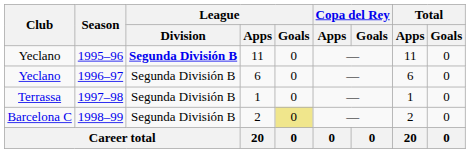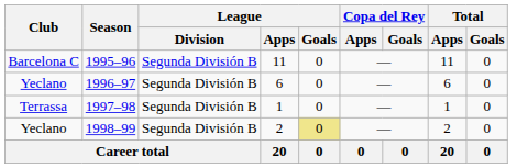1995–96 | Club: Yeclano -> Barcelona C
1995–96 | League / Division: bold -> normal
1998–99 | Club: Barcelona C -> Yeclano
